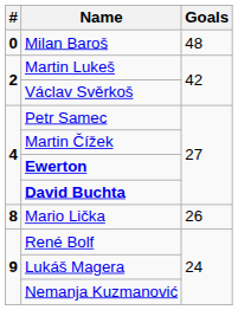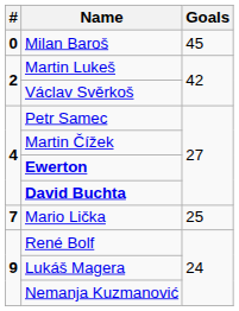Milan Baroš | Goals: 48 -> 45
Mario Lička | #: 8 -> 7
Mario Lička | Goals: 26 -> 25
